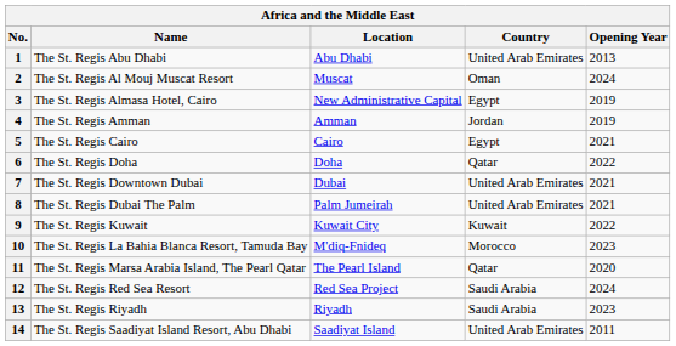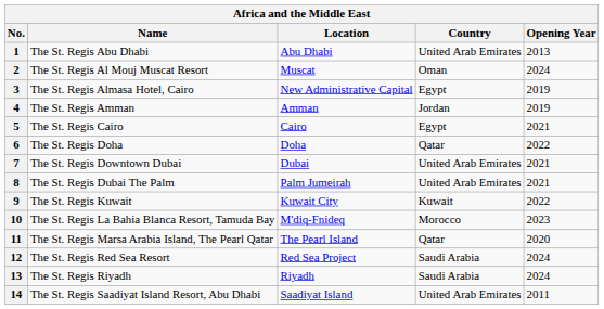13 | Opening Year: 2023 -> 2024
